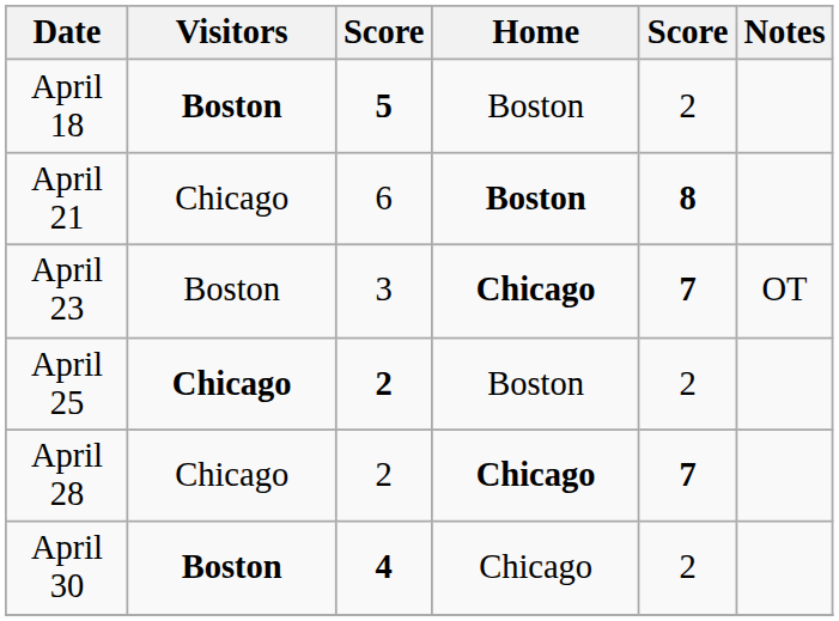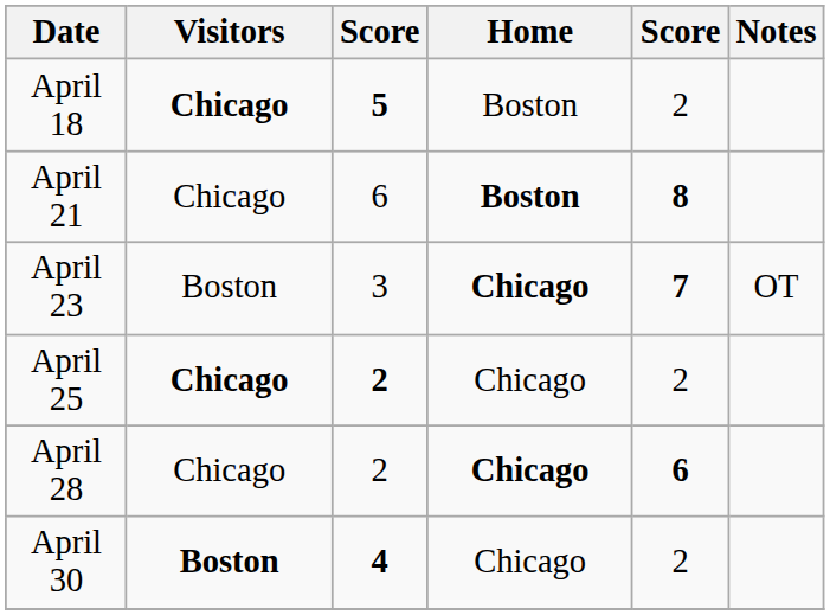April 18 | Visitors: Boston -> Chicago
April 25 | Home: Boston -> Chicago
April 28 | column 5: 7 -> 6
